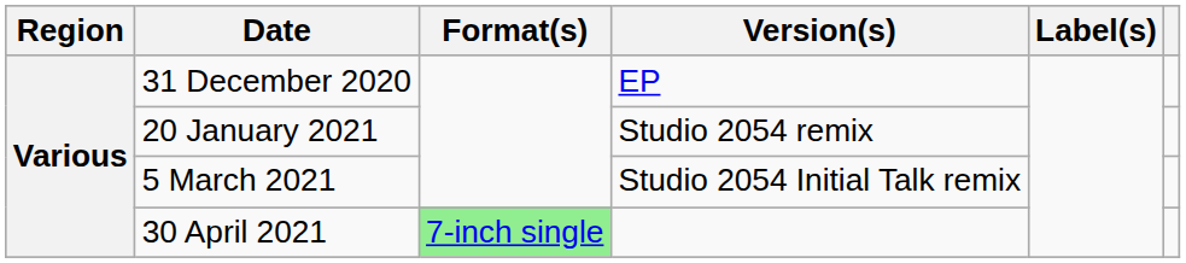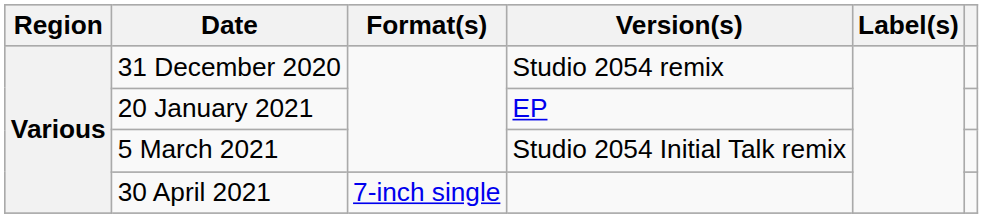31 December 2020 | Version(s): EP -> Studio 2054 remix
20 January 2021 | Version(s): Studio 2054 remix -> EP
30 April 2021 | Format(s): lightgreen background -> no background
